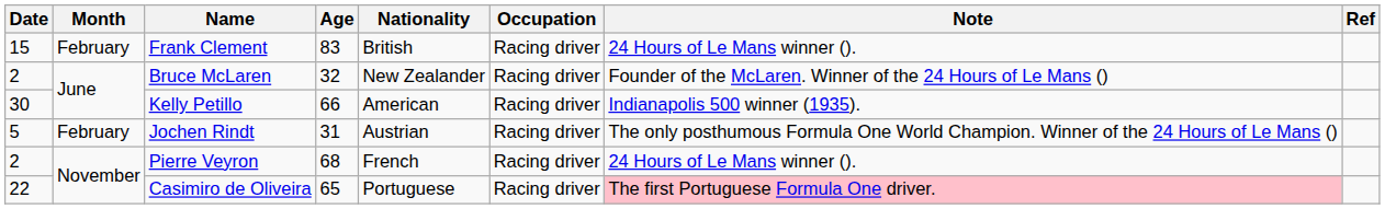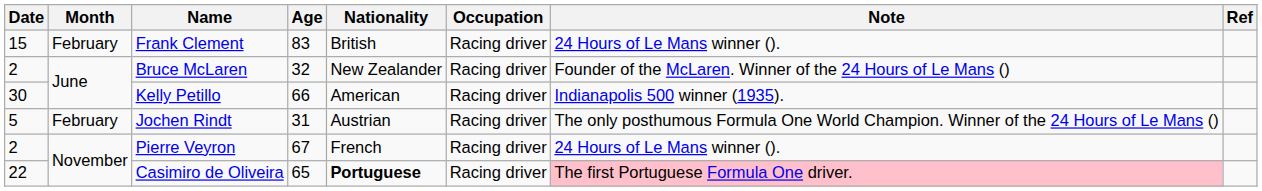Pierre Veyron | Age: 68 -> 67
Casimiro de Oliveira | Nationality: normal -> bold
